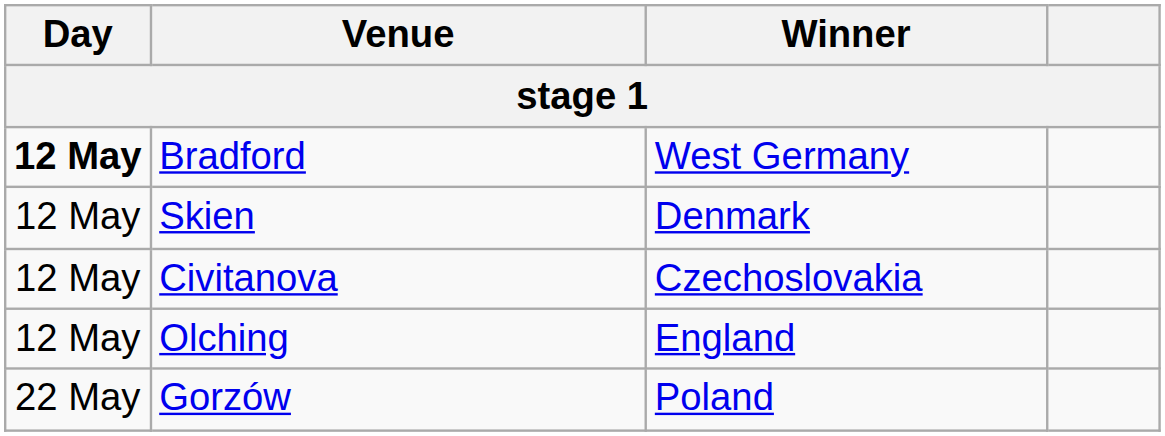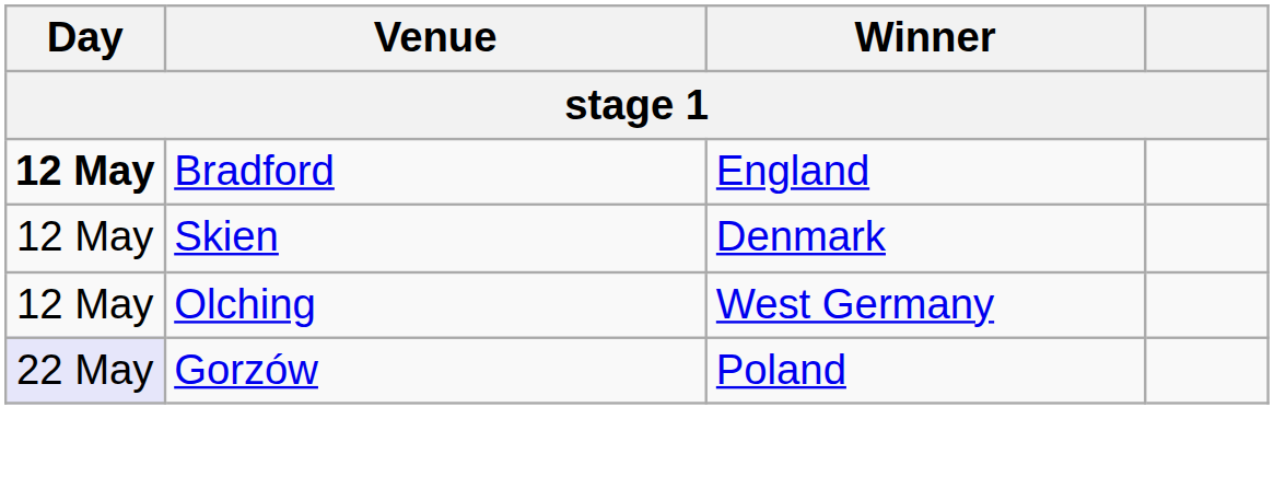Bradford | Winner: West Germany -> England
- row: 12 May | Civitanova | Czechoslovakia
Olching | Winner: England -> West Germany
Gorzów | Day: no background -> lavender background
